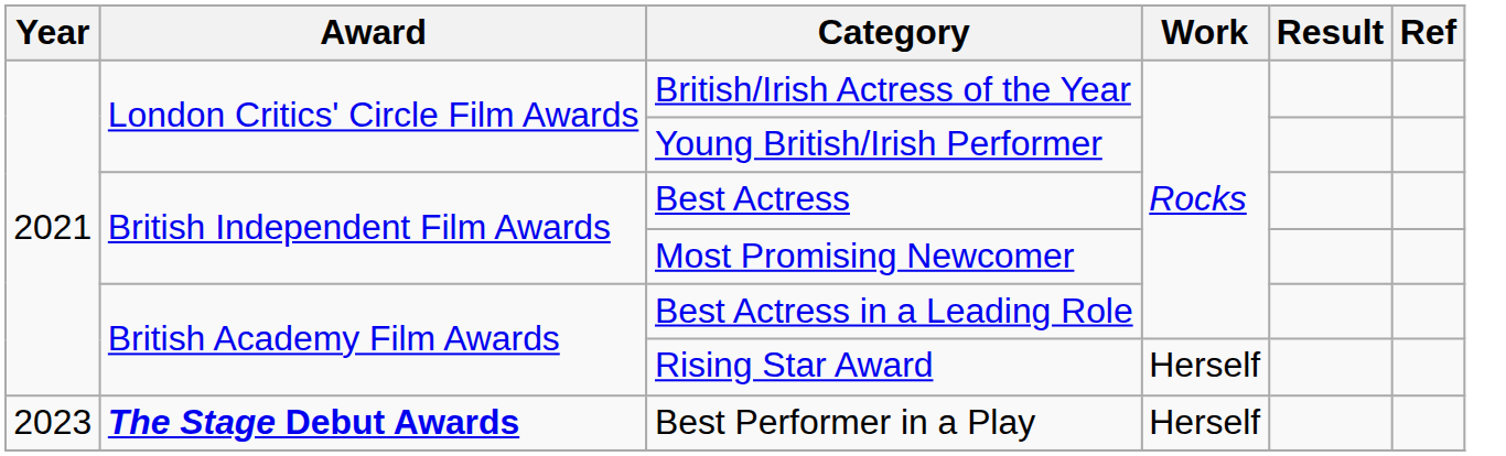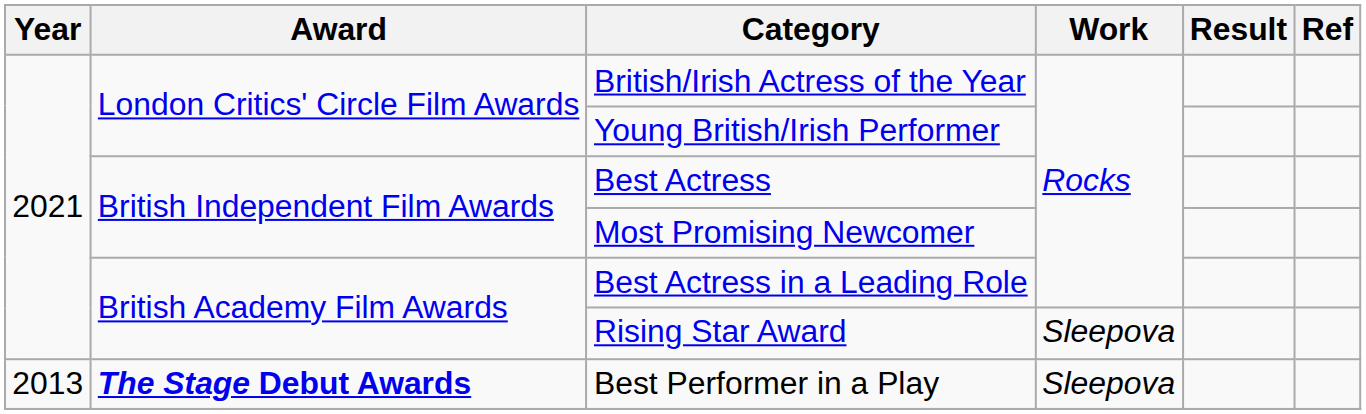Rising Star Award | Work: Herself -> Sleepova
Best Performer in a Play | Year: 2023 -> 2013
Best Performer in a Play | Work: Herself -> Sleepova
